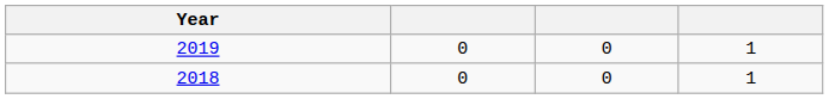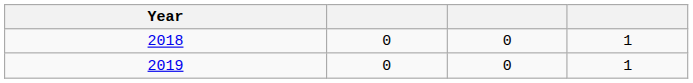rows swapped: 2018 <-> 2019
